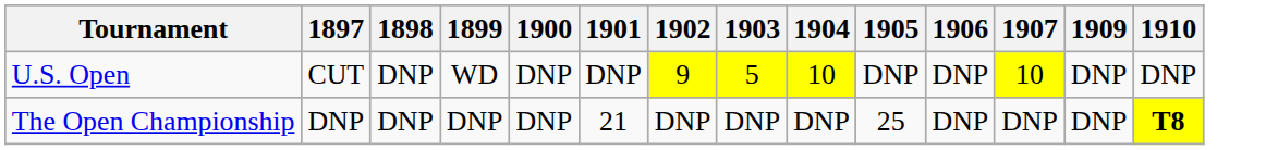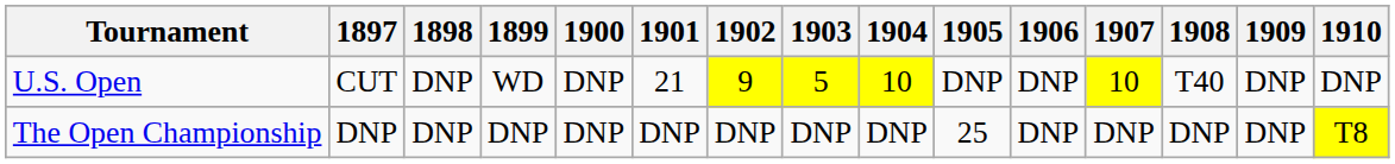+ column: 1908 | T40 | DNP
U.S. Open | 1901: DNP -> 21
The Open Championship | 1901: 21 -> DNP
The Open Championship | 1910: bold -> normal
